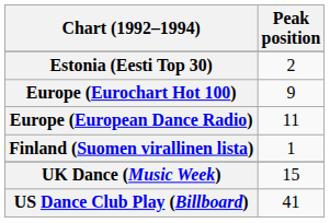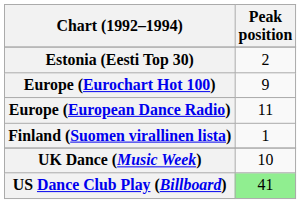UK Dance (Music Week) | Peak position: 15 -> 10
US Dance Club Play (Billboard) | Peak position: no background -> lightgreen background
